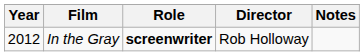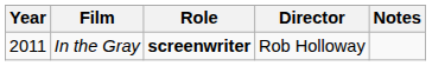In the Gray | Year: 2012 -> 2011
